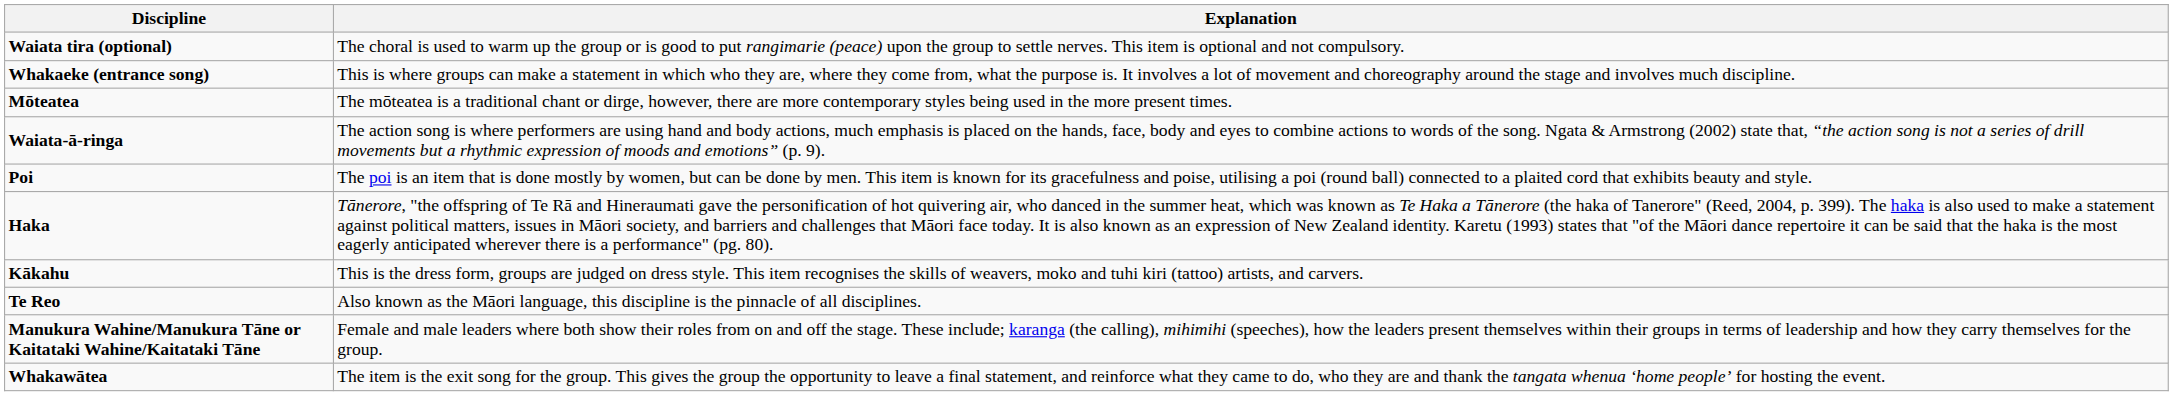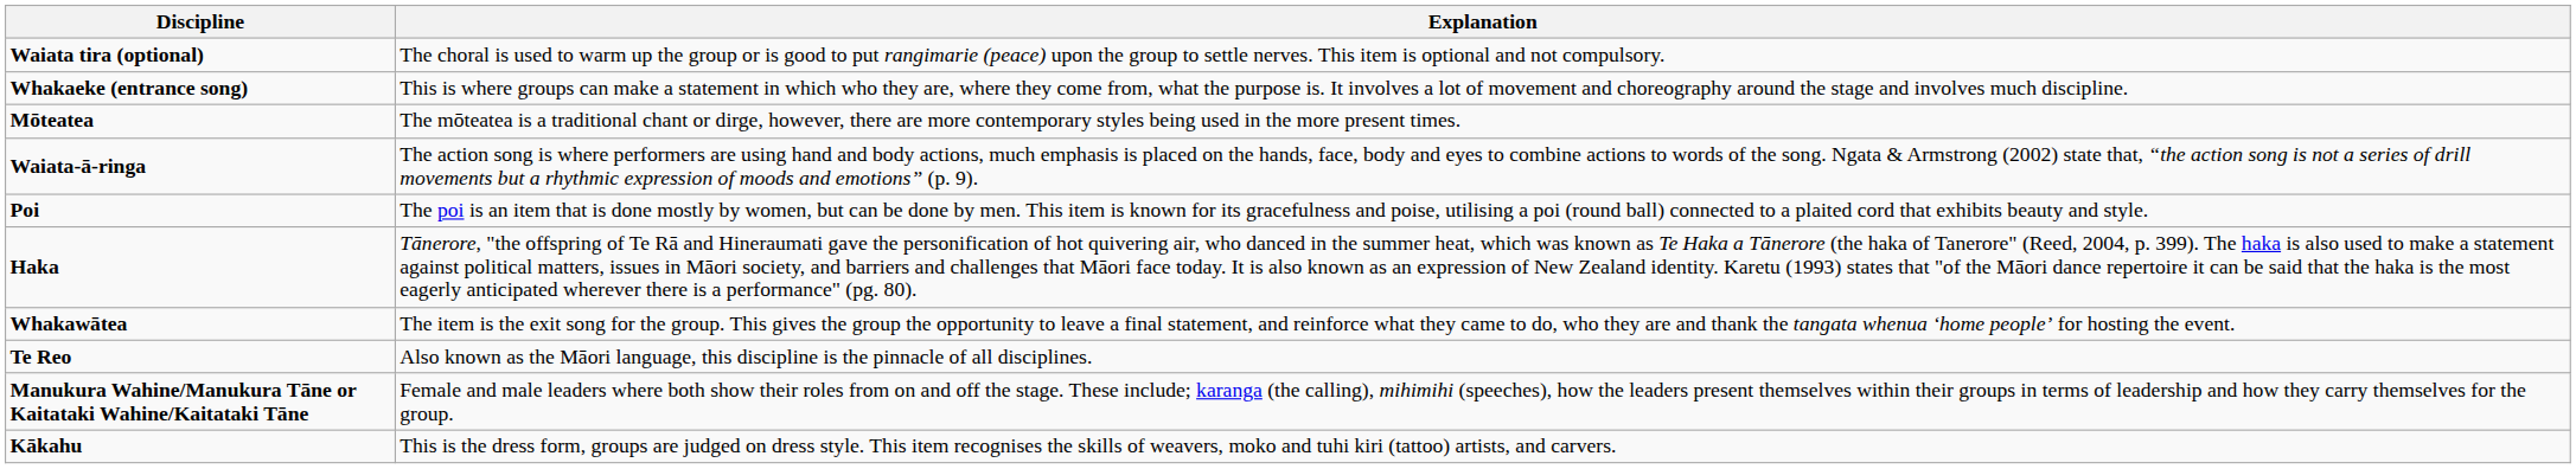rows swapped: Whakawātea <-> Kākahu
